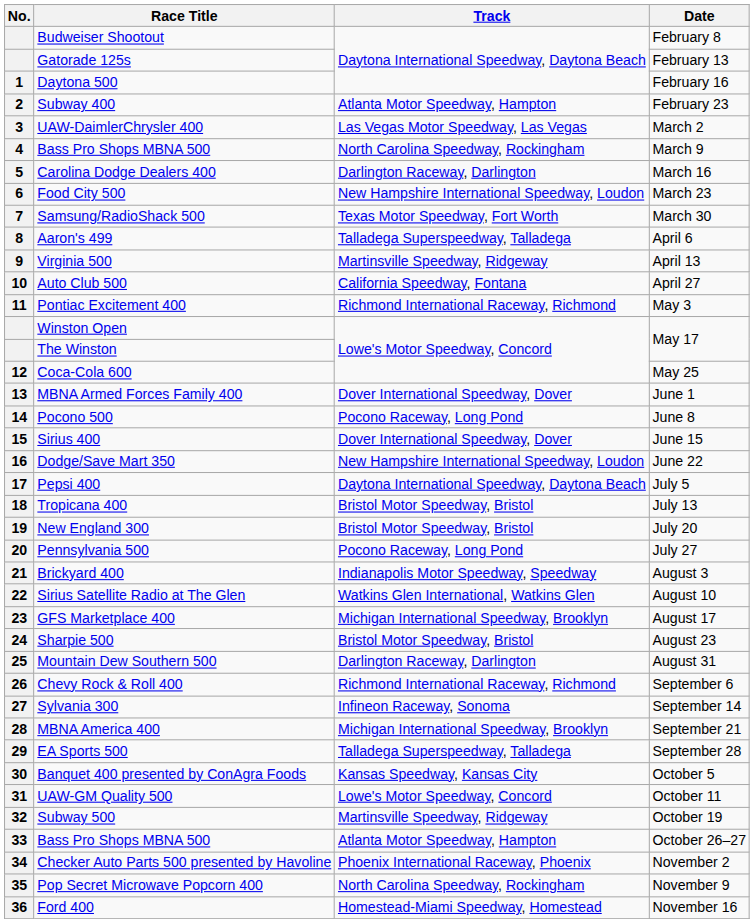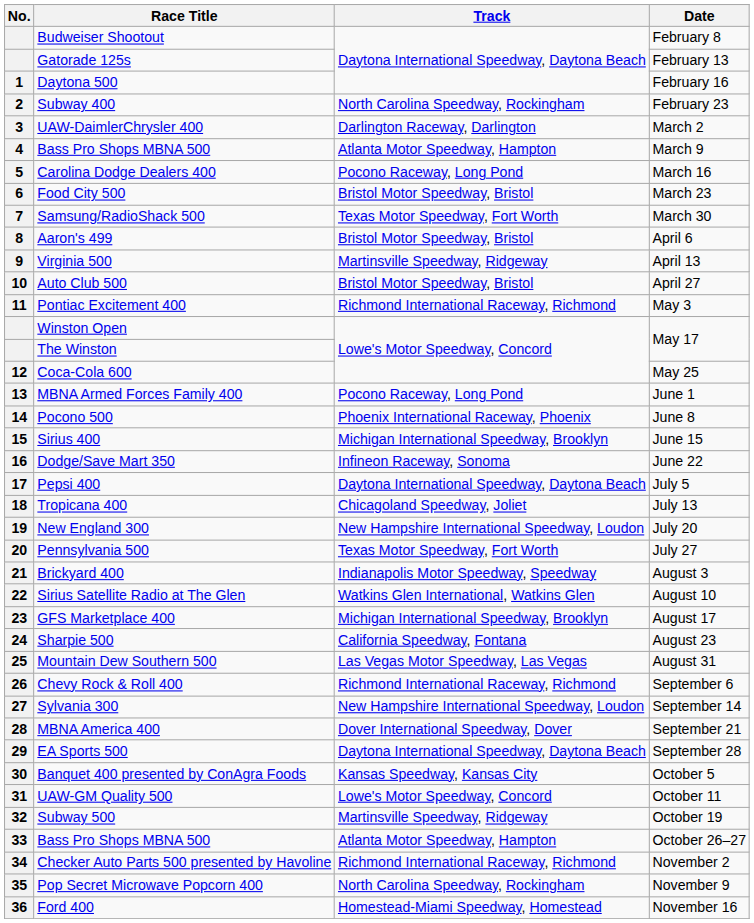Subway 400 | Track: Atlanta Motor Speedway, Hampton -> North Carolina Speedway, Rockingham
UAW-DaimlerChrysler 400 | Track: Las Vegas Motor Speedway, Las Vegas -> Darlington Raceway, Darlington
Bass Pro Shops MBNA 500 / March 9 | Track: North Carolina Speedway, Rockingham -> Atlanta Motor Speedway, Hampton
Carolina Dodge Dealers 400 | Track: Darlington Raceway, Darlington -> Pocono Raceway, Long Pond
Food City 500 | Track: New Hampshire International Speedway, Loudon -> Bristol Motor Speedway, Bristol
Aaron's 499 | Track: Talladega Superspeedway, Talladega -> Bristol Motor Speedway, Bristol
Auto Club 500 | Track: California Speedway, Fontana -> Bristol Motor Speedway, Bristol
MBNA Armed Forces Family 400 | Track: Dover International Speedway, Dover -> Pocono Raceway, Long Pond
Pocono 500 | Track: Pocono Raceway, Long Pond -> Phoenix International Raceway, Phoenix
Sirius 400 | Track: Dover International Speedway, Dover -> Michigan International Speedway, Brooklyn
Dodge/Save Mart 350 | Track: New Hampshire International Speedway, Loudon -> Infineon Raceway, Sonoma
Tropicana 400 | Track: Bristol Motor Speedway, Bristol -> Chicagoland Speedway, Joliet
New England 300 | Track: Bristol Motor Speedway, Bristol -> New Hampshire International Speedway, Loudon
Pennsylvania 500 | Track: Pocono Raceway, Long Pond -> Texas Motor Speedway, Fort Worth
Sharpie 500 | Track: Bristol Motor Speedway, Bristol -> California Speedway, Fontana
Mountain Dew Southern 500 | Track: Darlington Raceway, Darlington -> Las Vegas Motor Speedway, Las Vegas
Sylvania 300 | Track: Infineon Raceway, Sonoma -> New Hampshire International Speedway, Loudon
MBNA America 400 | Track: Michigan International Speedway, Brooklyn -> Dover International Speedway, Dover
EA Sports 500 | Track: Talladega Superspeedway, Talladega -> Daytona International Speedway, Daytona Beach
Checker Auto Parts 500 presented by Havoline | Track: Phoenix International Raceway, Phoenix -> Richmond International Raceway, Richmond
